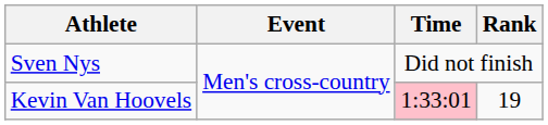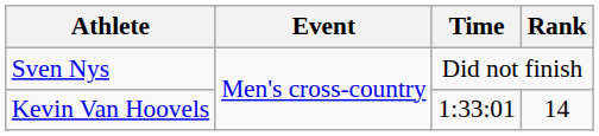Kevin Van Hoovels | Time: pink background -> no background
Kevin Van Hoovels | Rank: 19 -> 14
